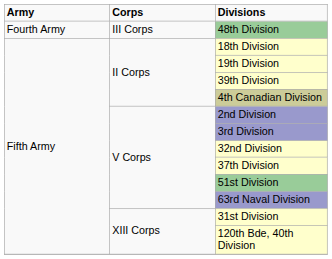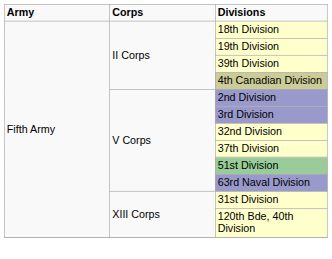- row: Fourth Army | III Corps | 48th Division
